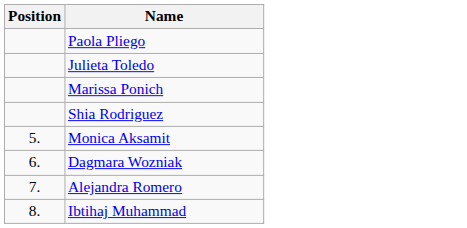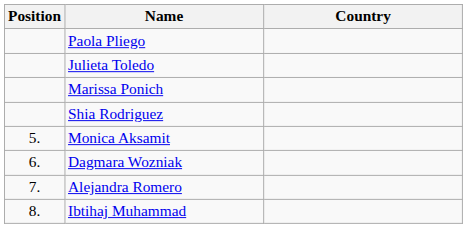+ column: Country
